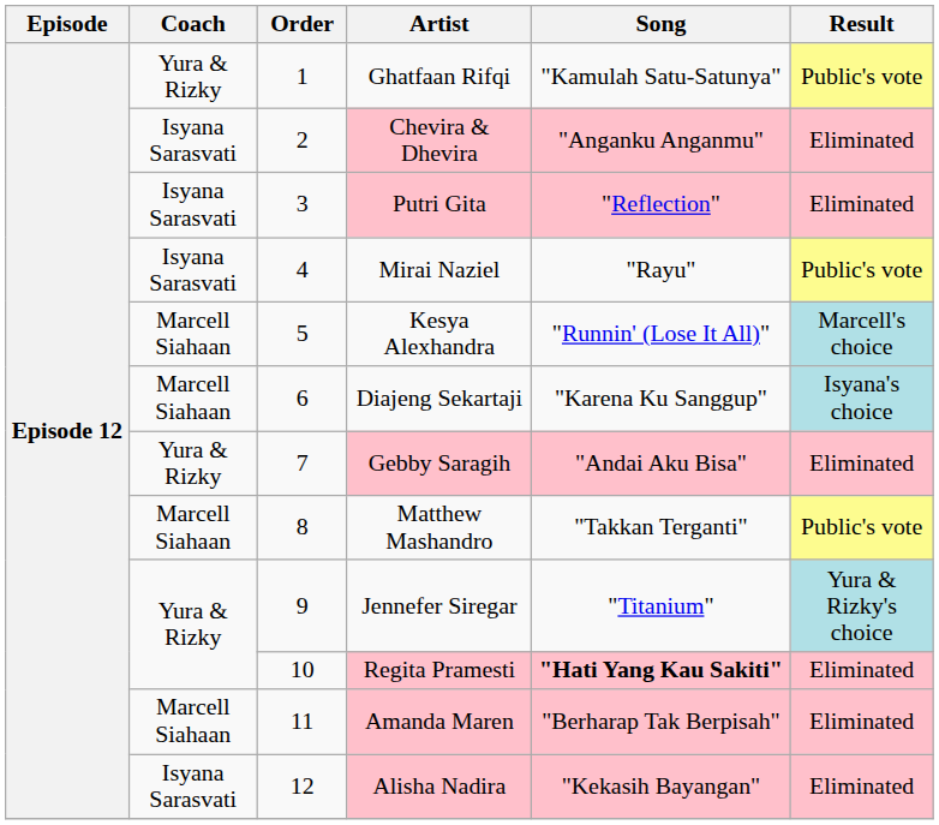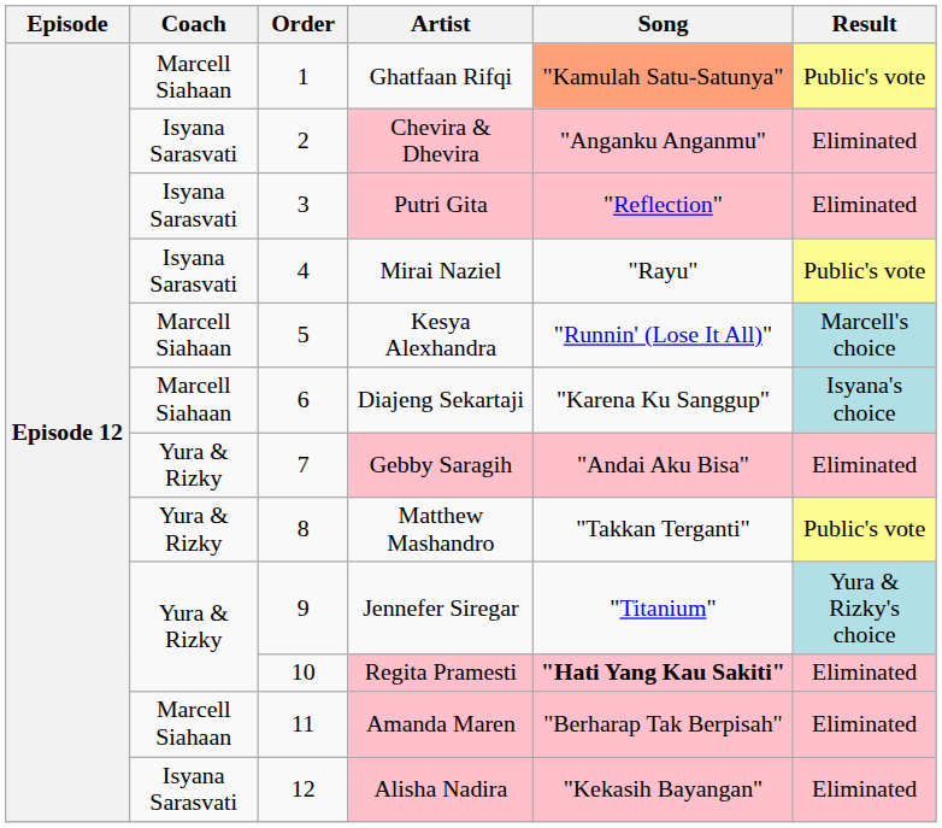Ghatfaan Rifqi | Coach: Yura & Rizky -> Marcell Siahaan
Ghatfaan Rifqi | Song: no background -> lightsalmon background
Matthew Mashandro | Coach: Marcell Siahaan -> Yura & Rizky
